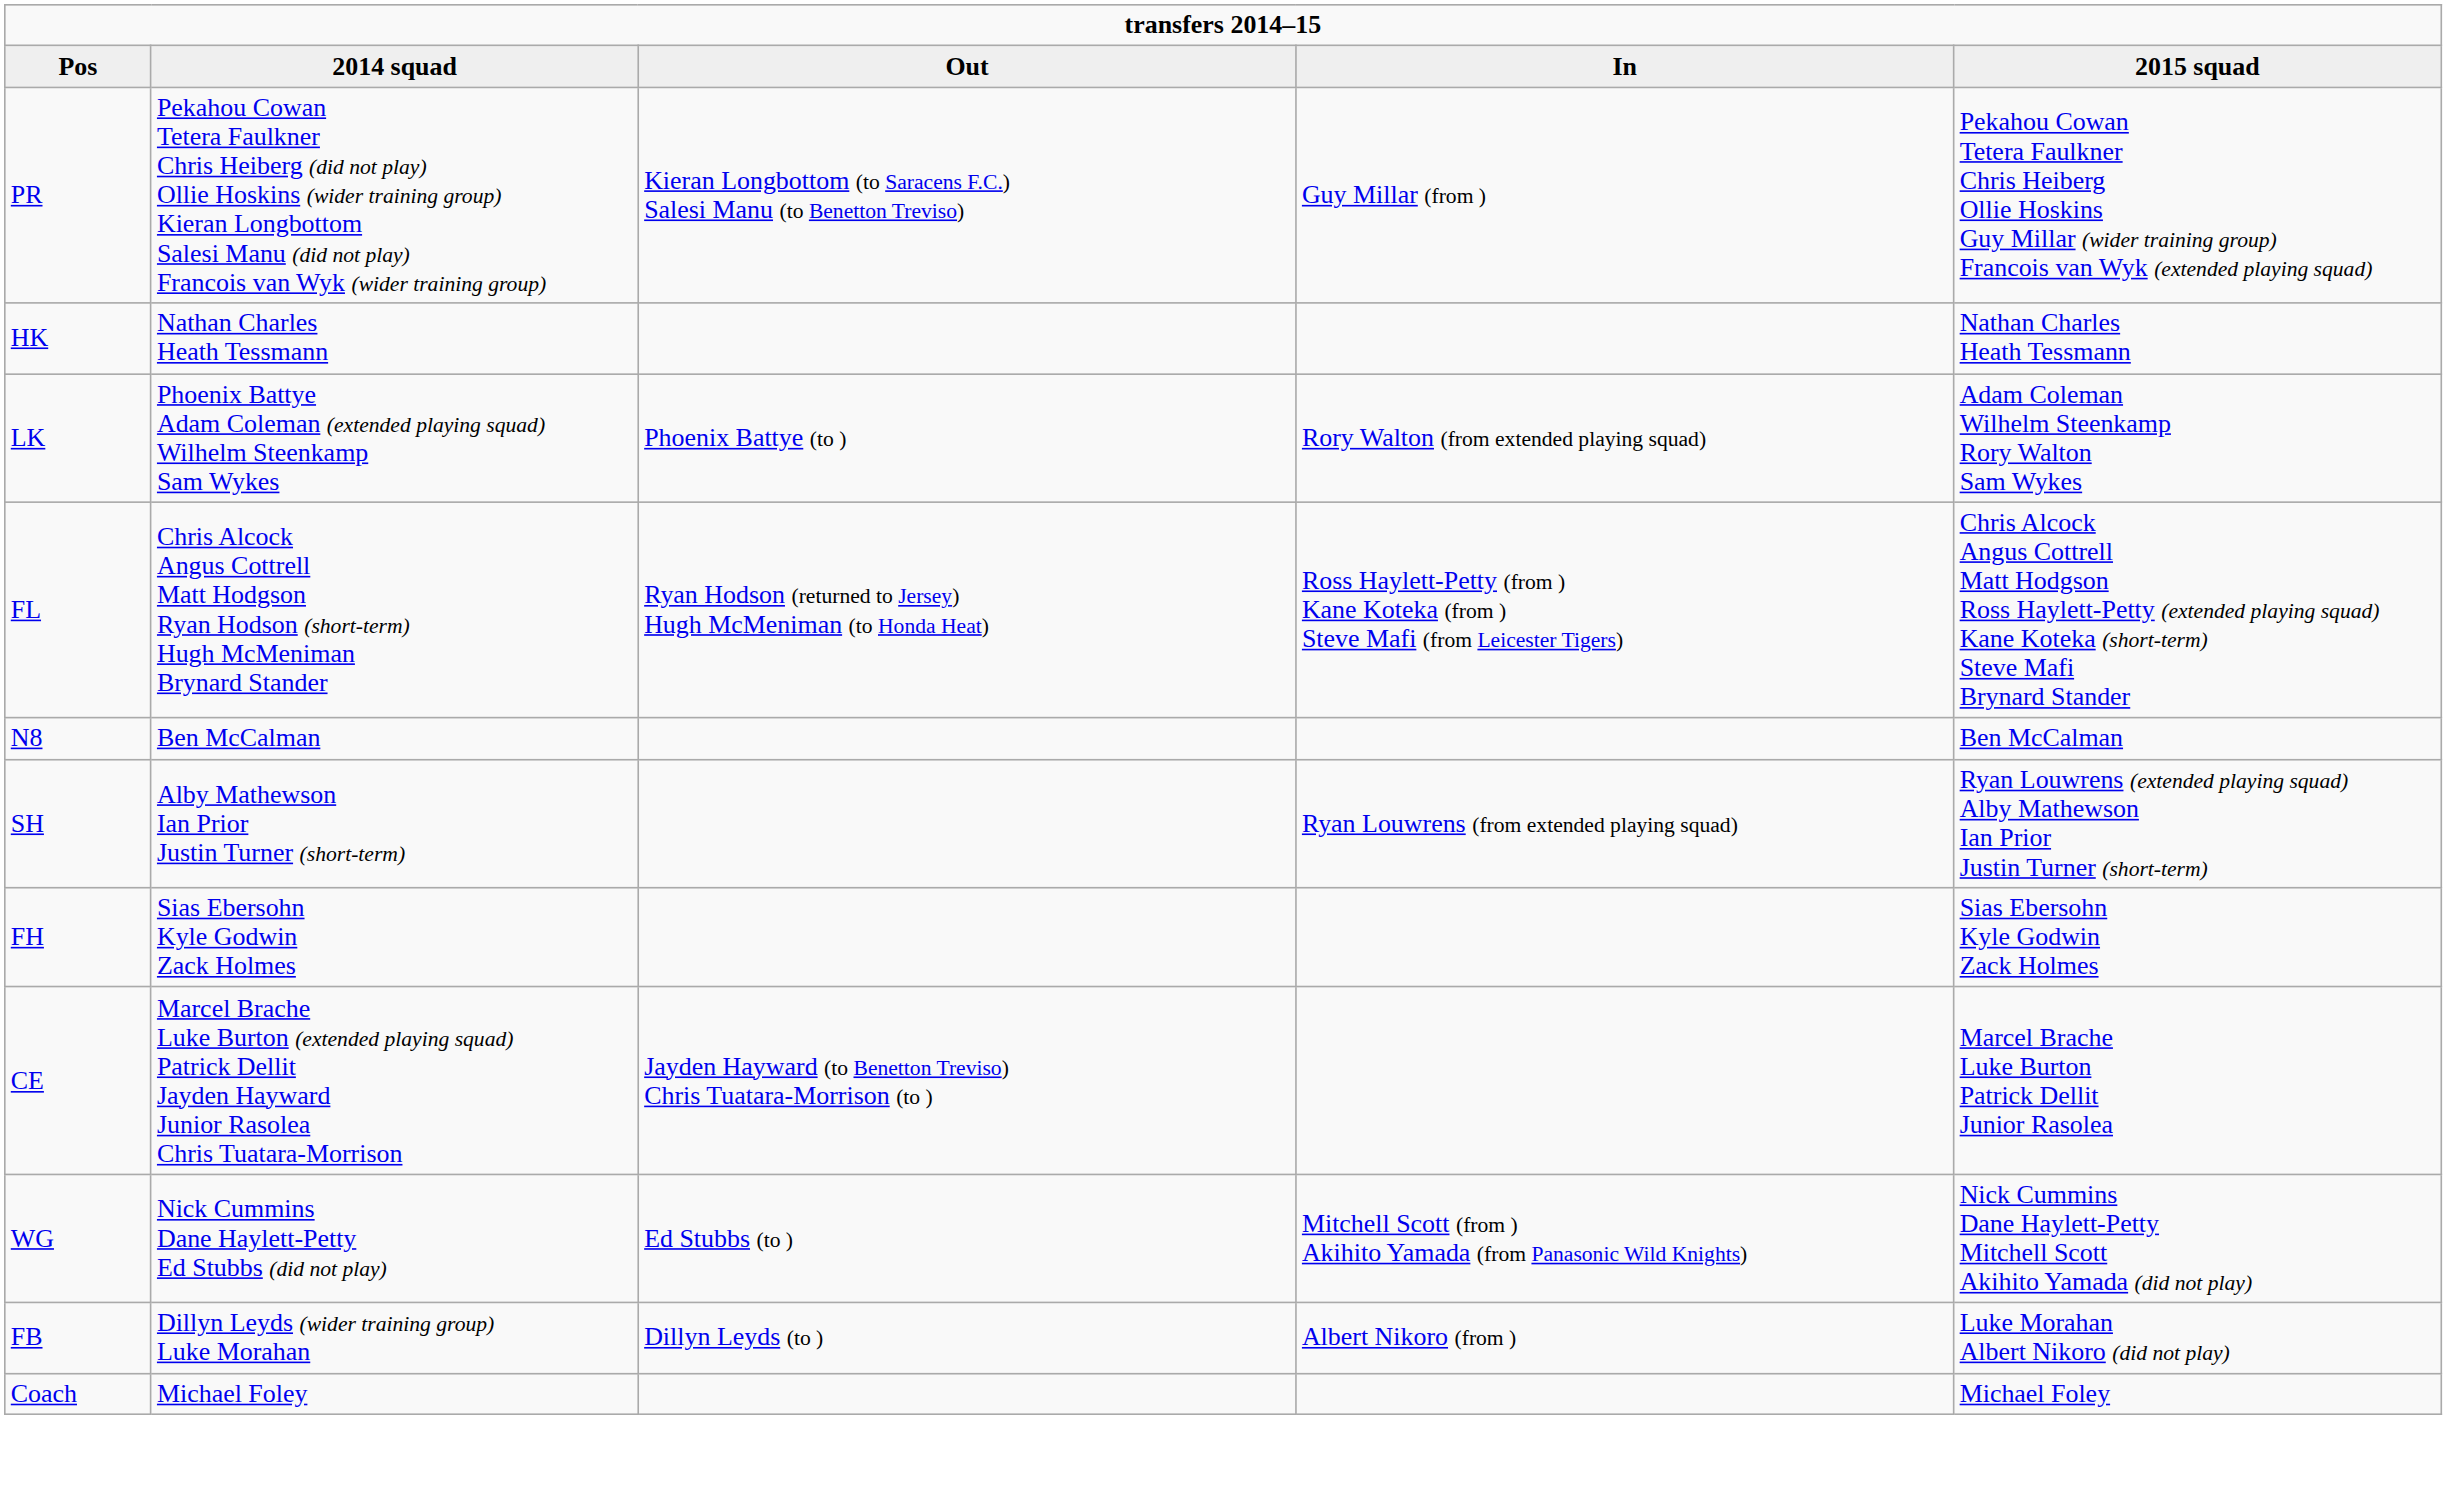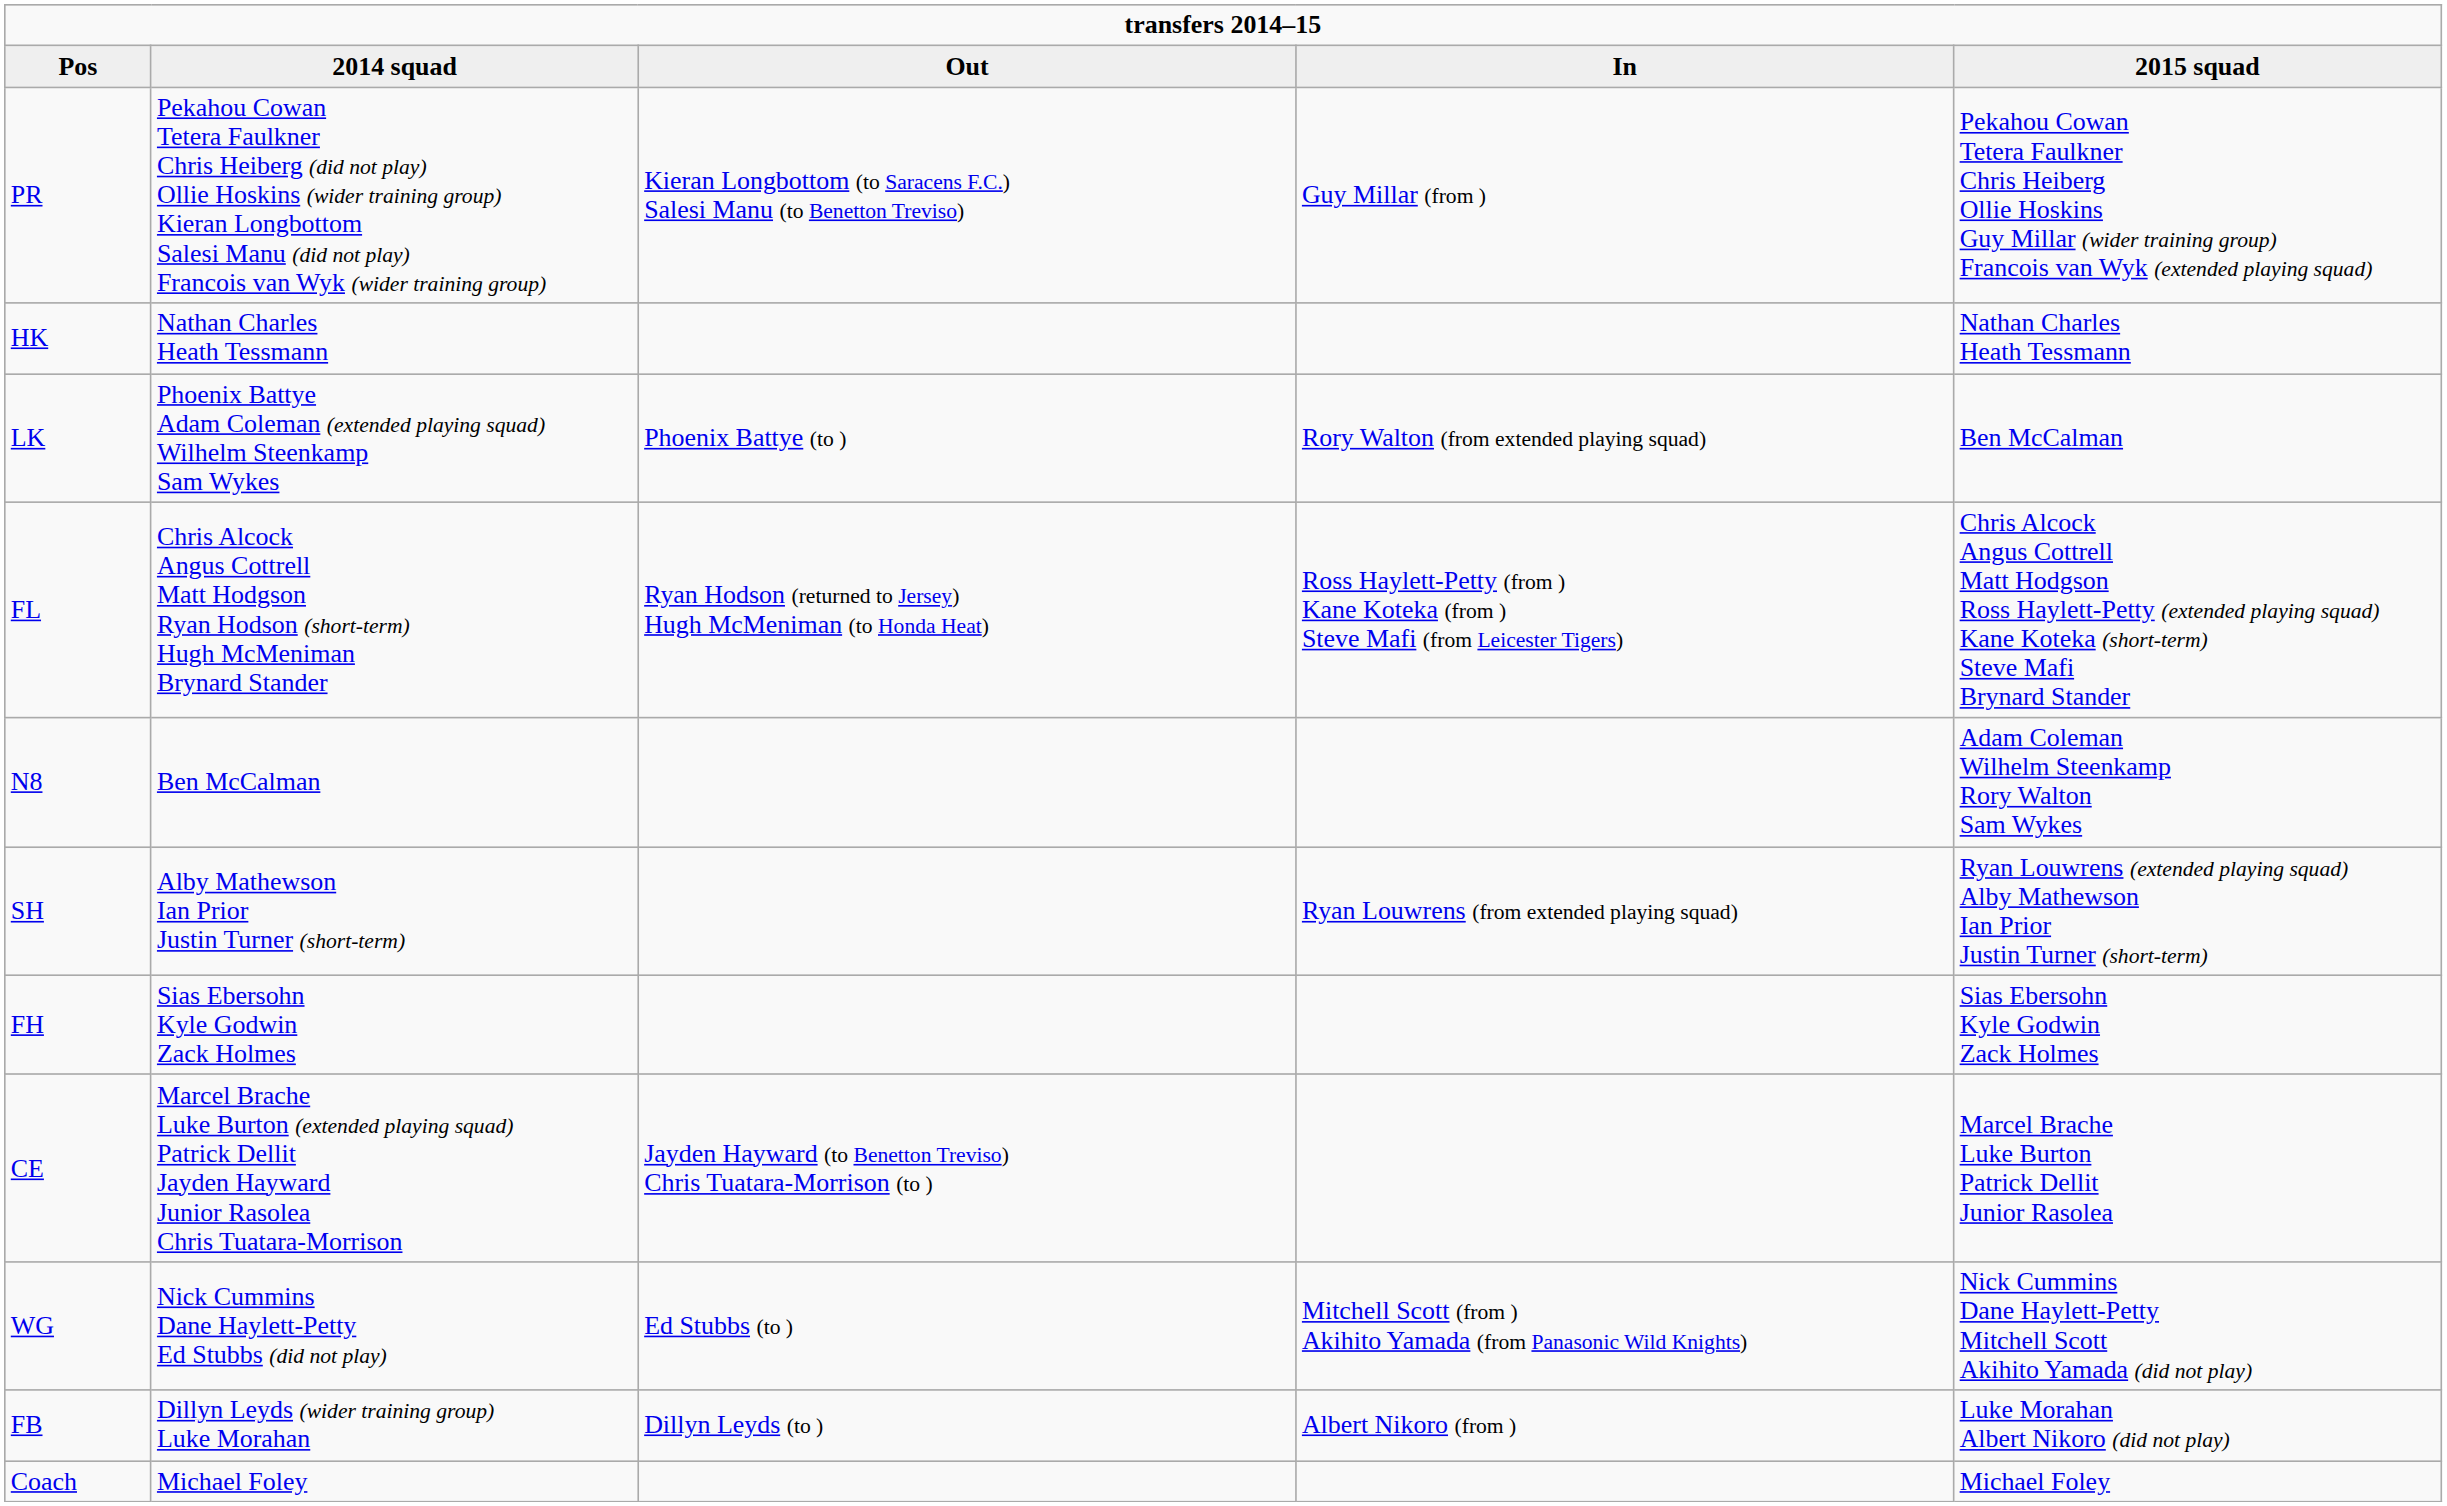LK | 2015 squad: Adam Coleman Wilhelm Steenkamp Rory Walton Sam Wykes -> Ben McCalman
N8 | 2015 squad: Ben McCalman -> Adam Coleman Wilhelm Steenkamp Rory Walton Sam Wykes
